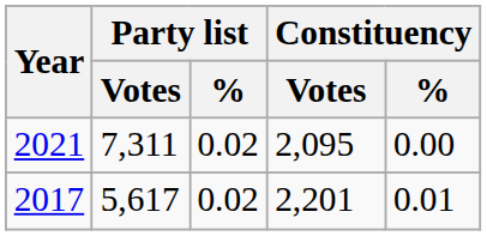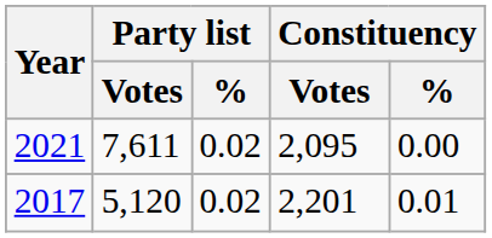2021 | Party list / Votes: 7,311 -> 7,611
2017 | Party list / Votes: 5,617 -> 5,120
